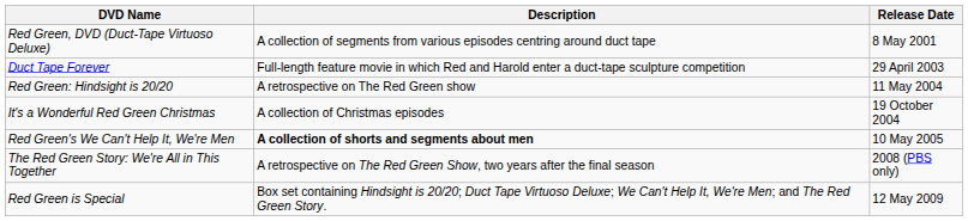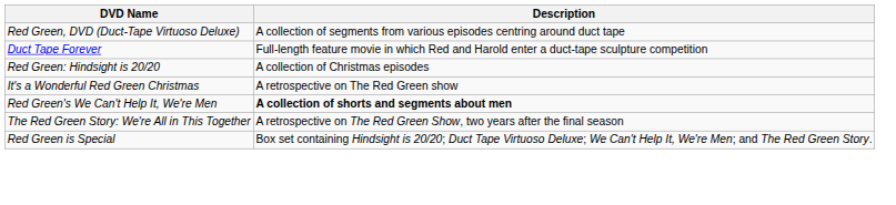- column: Release Date | 8 May 2001 | 29 April 2003 | 11 May 2004 | 19 October 2004 | 10 May 2005 | 2008 (PBS only) | 12 May 2009
Red Green: Hindsight is 20/20 | Description: A retrospective on The Red Green show -> A collection of Christmas episodes
It's a Wonderful Red Green Christmas | Description: A collection of Christmas episodes -> A retrospective on The Red Green show
